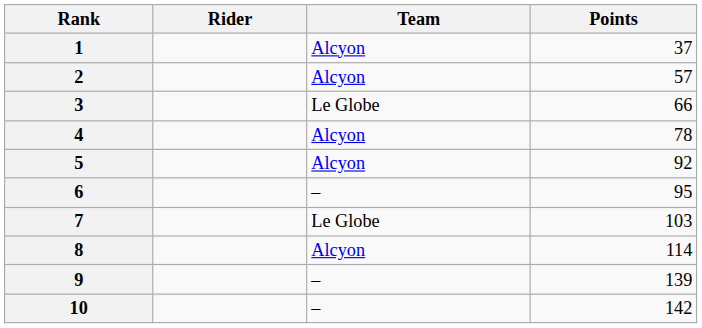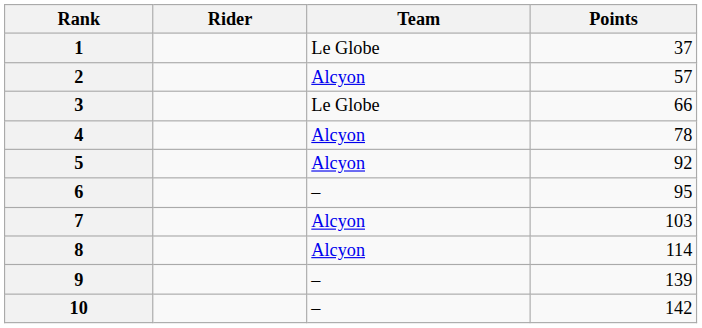1 | Team: Alcyon -> Le Globe
7 | Team: Le Globe -> Alcyon
